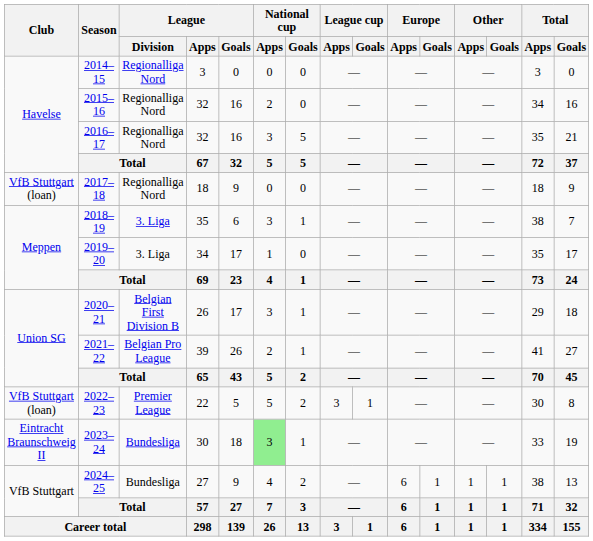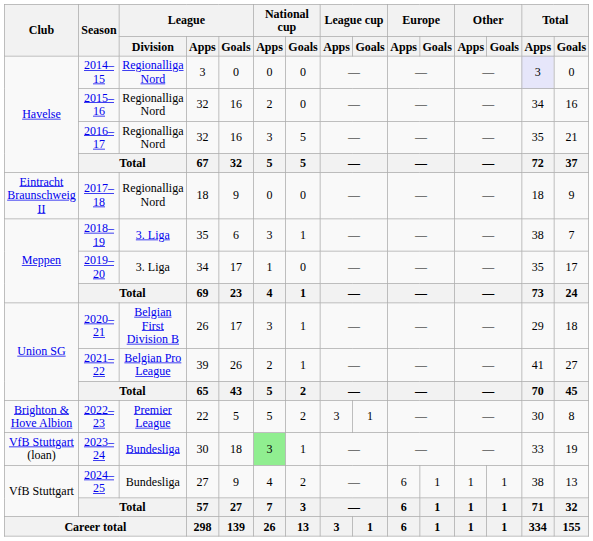2014–15 | Total / Apps: no background -> lavender background
2017–18 | Club: VfB Stuttgart (loan) -> Eintracht Braunschweig II
2022–23 | Club: VfB Stuttgart (loan) -> Brighton & Hove Albion
2023–24 | Club: Eintracht Braunschweig II -> VfB Stuttgart (loan)
